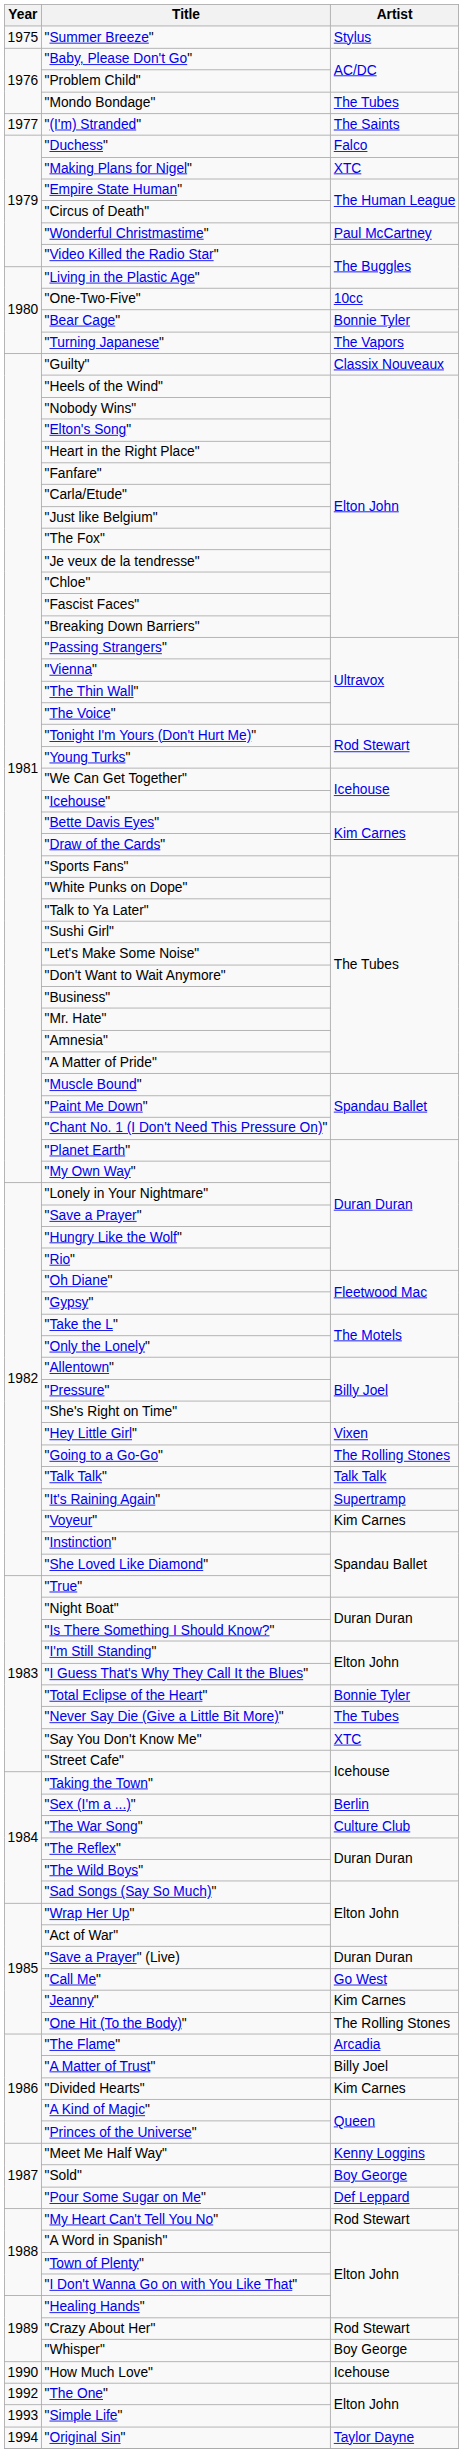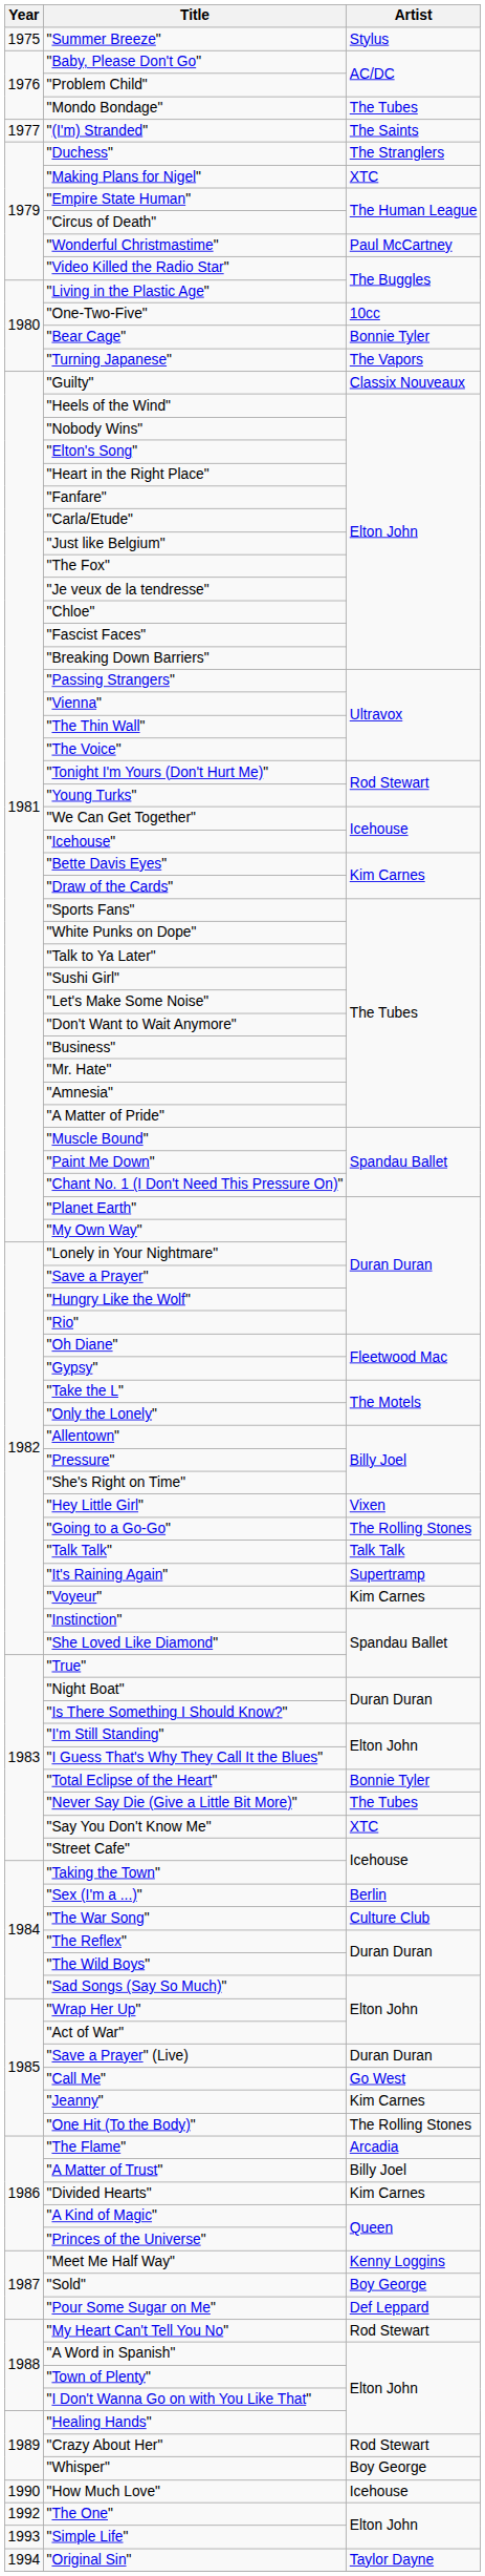"Duchess" | Artist: Falco -> The Stranglers
